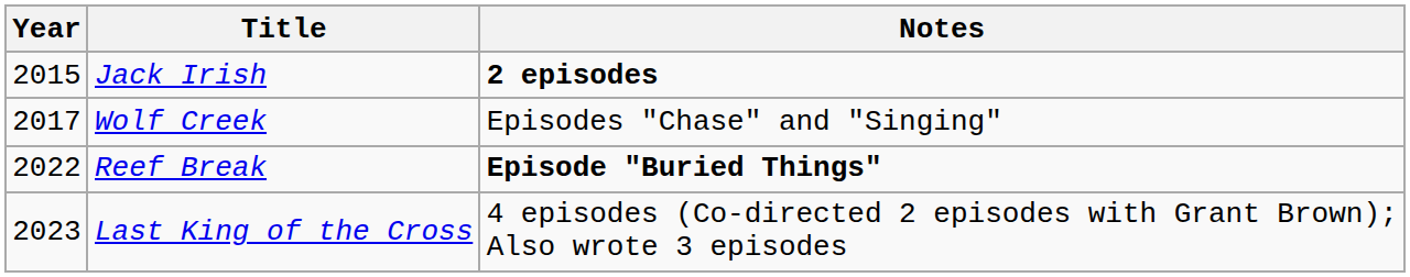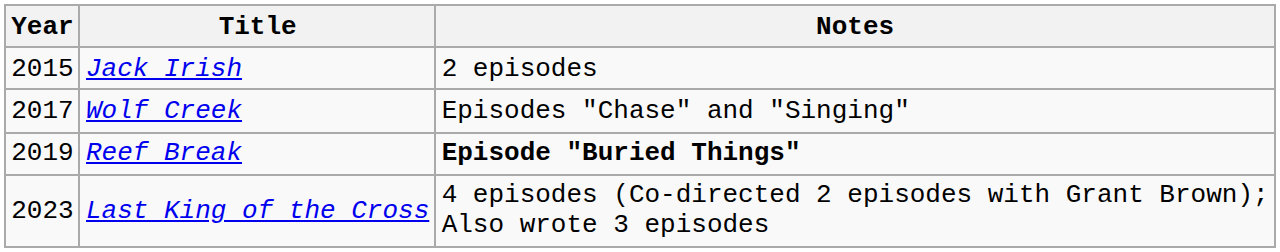Jack Irish | Notes: bold -> normal
Reef Break | Year: 2022 -> 2019
